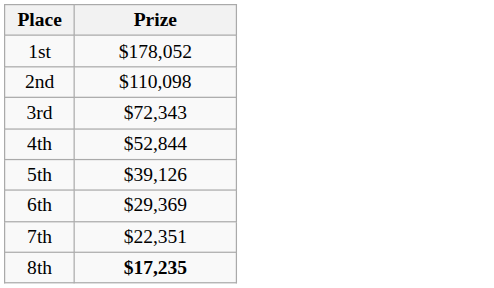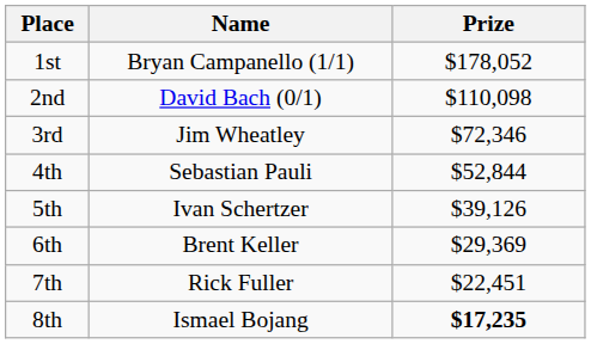+ column: Name | Bryan Campanello (1/1) | David Bach (0/1) | Jim Wheatley | Sebastian Pauli | Ivan Schertzer | Brent Keller | Rick Fuller | Ismael Bojang
3rd | Prize: $72,343 -> $72,346
7th | Prize: $22,351 -> $22,451
